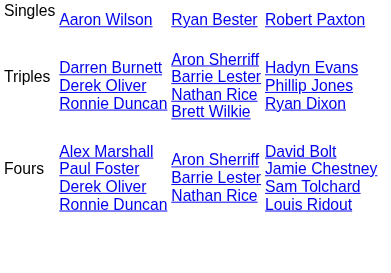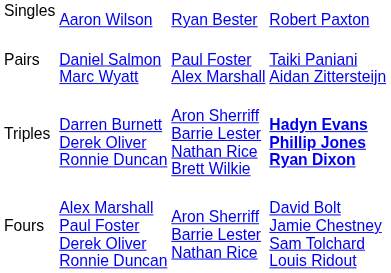+ row: Pairs | Daniel Salmon Marc Wyatt | Paul Foster Alex Marshall | Taiki Paniani Aidan Zittersteijn
Triples | column 4: normal -> bold
